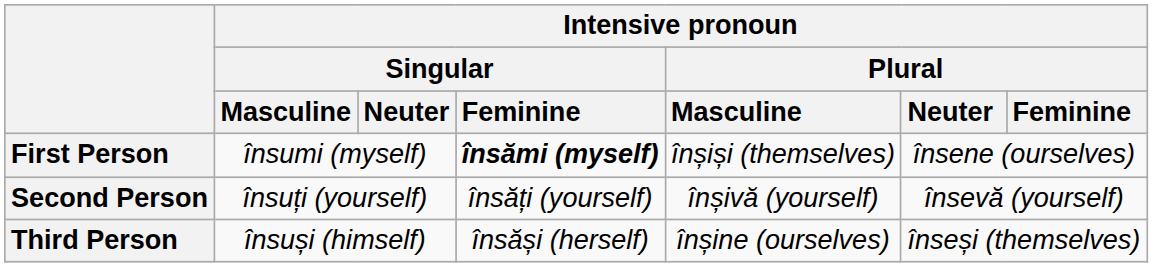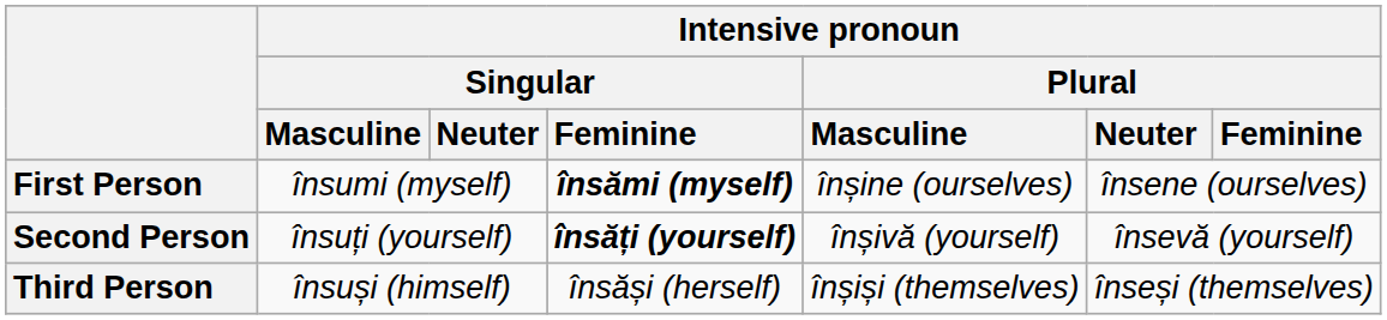First Person | Intensive pronoun / Plural / Masculine: înșiși (themselves) -> înșine (ourselves)
Second Person | Intensive pronoun / Singular / Feminine: normal -> bold
Third Person | Intensive pronoun / Plural / Masculine: înșine (ourselves) -> înșiși (themselves)
